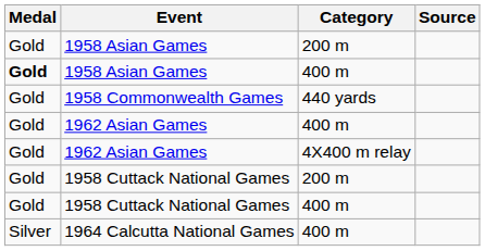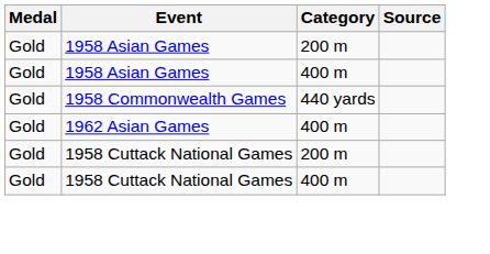1958 Asian Games / 400 m | Medal: bold -> normal
- row: Gold | 1962 Asian Games | 4X400 m relay
- row: Silver | 1964 Calcutta National Games | 400 m
